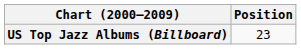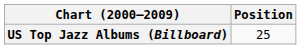US Top Jazz Albums (Billboard) | Position: 23 -> 25
